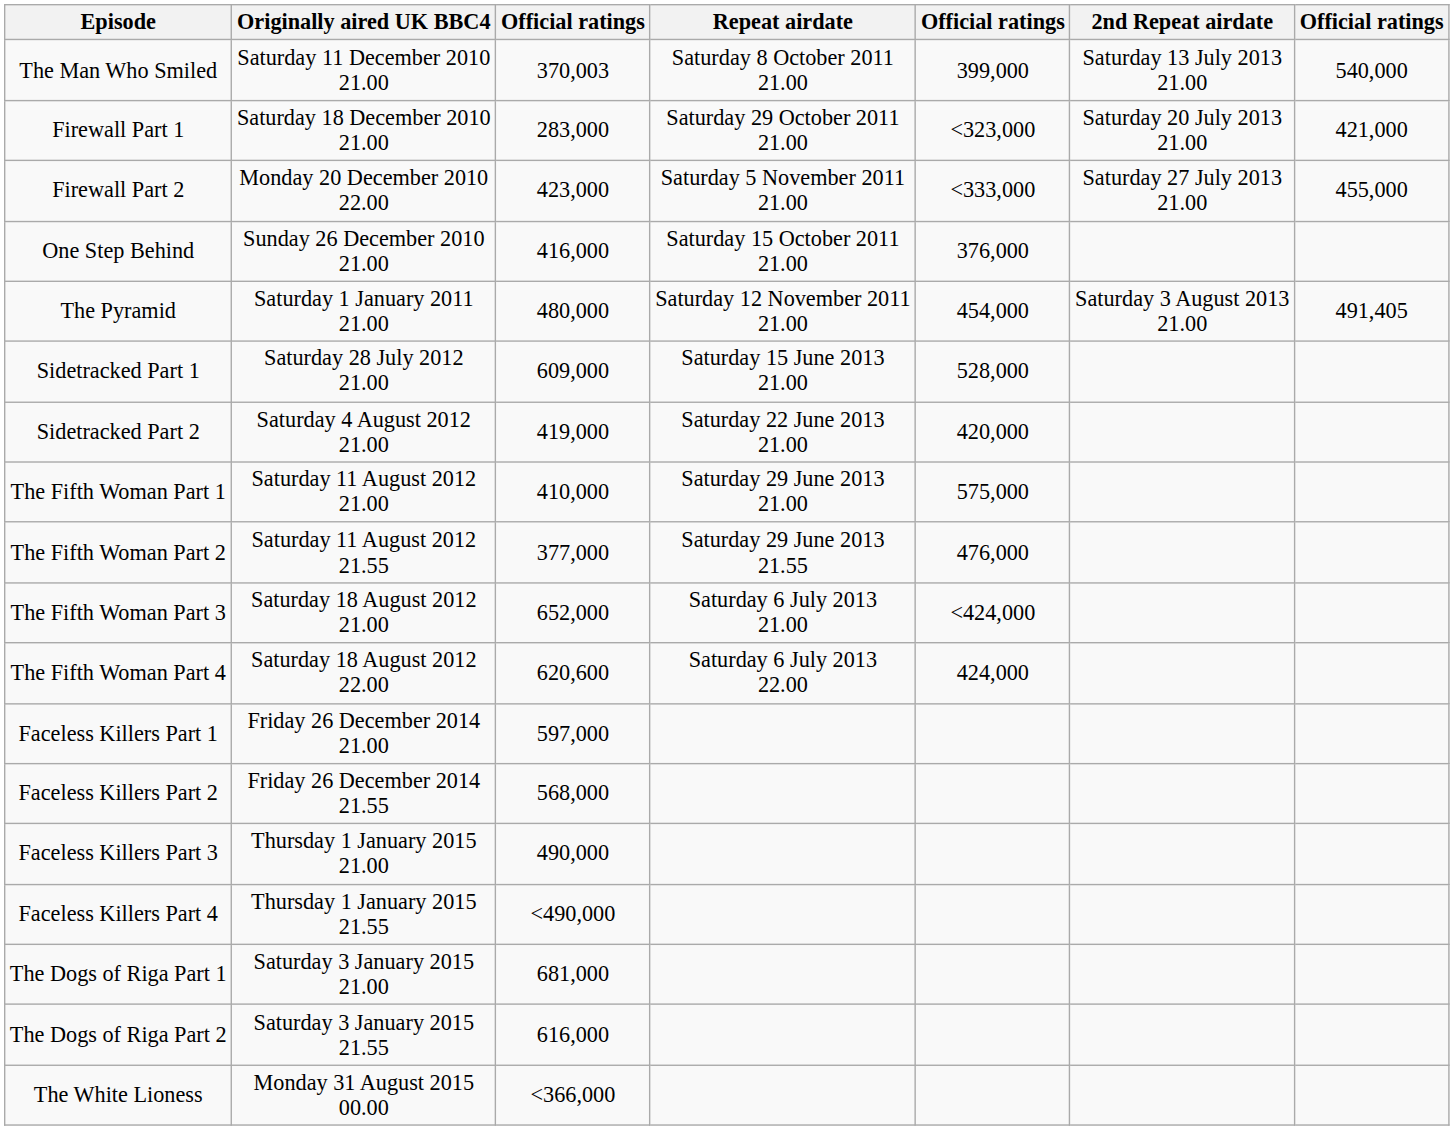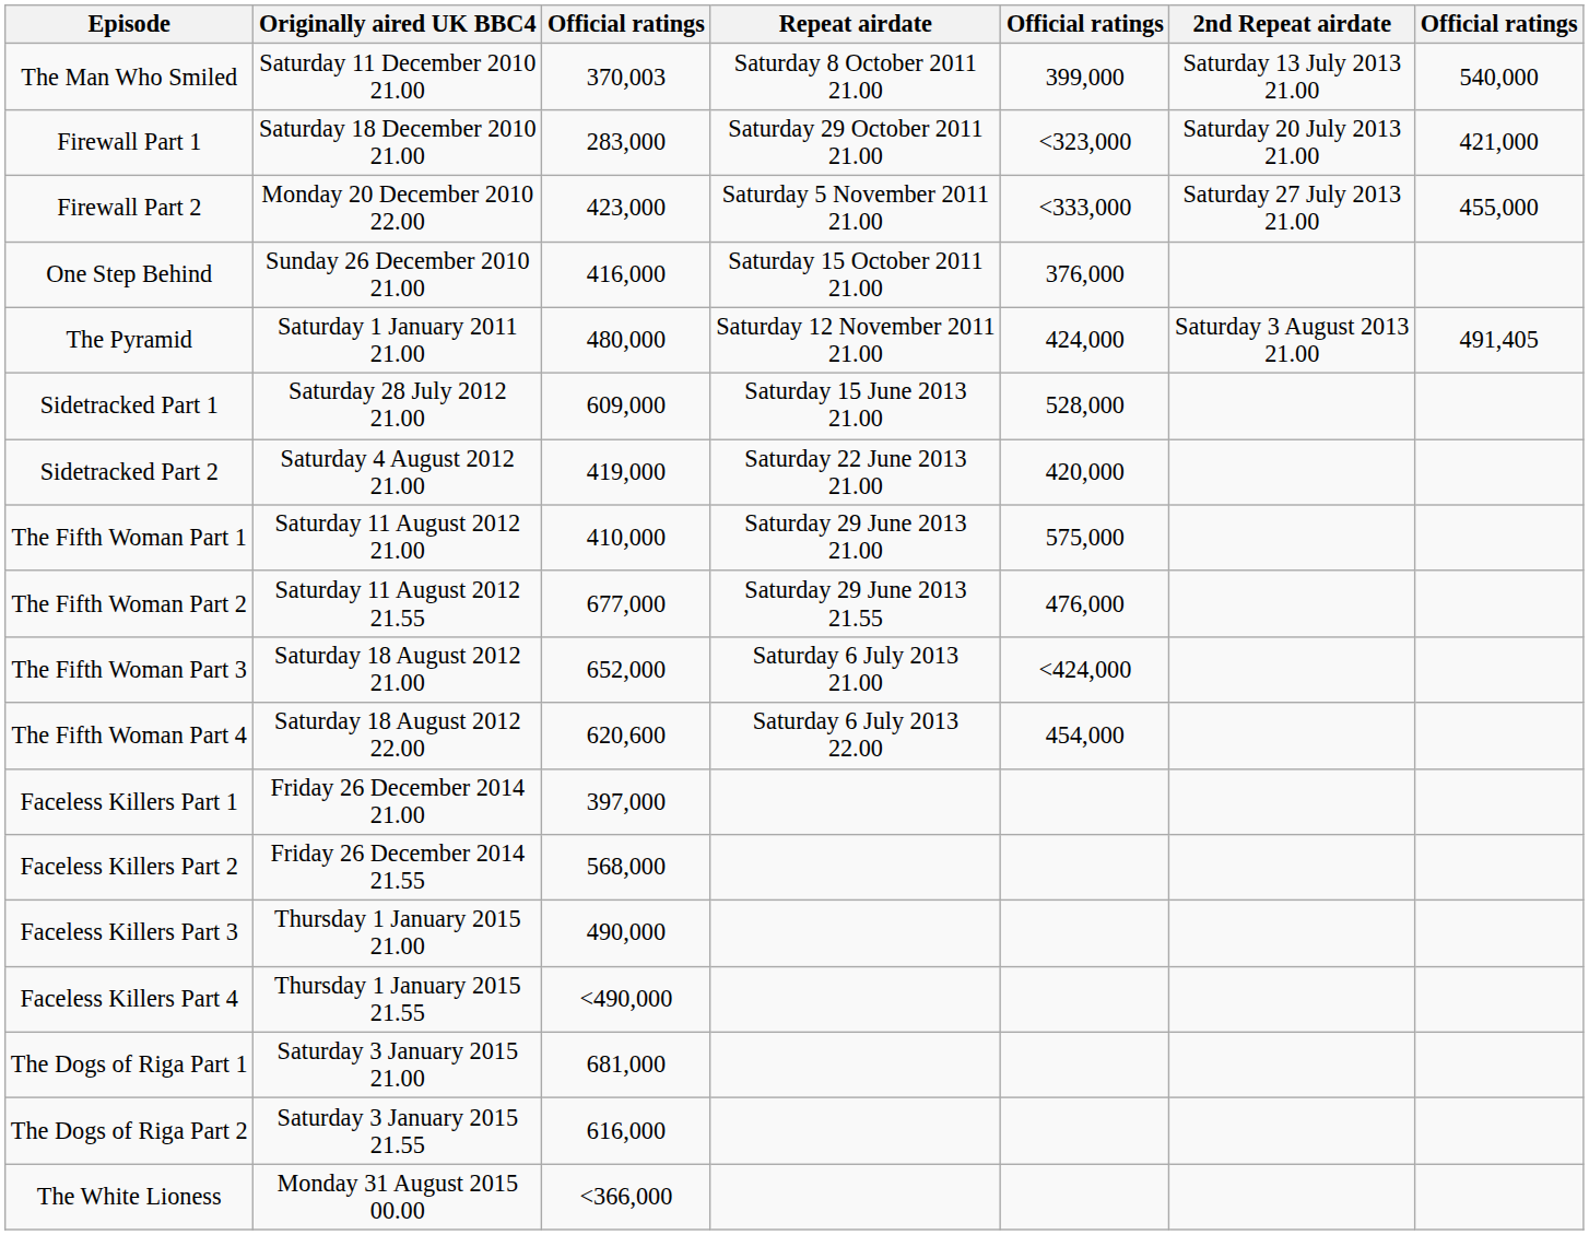The Pyramid | column 5: 454,000 -> 424,000
The Fifth Woman Part 2 | column 3: 377,000 -> 677,000
The Fifth Woman Part 4 | column 5: 424,000 -> 454,000
Faceless Killers Part 1 | column 3: 597,000 -> 397,000
